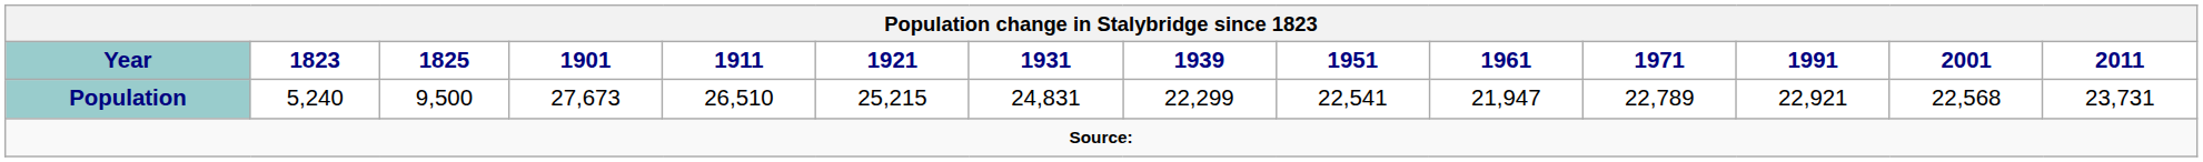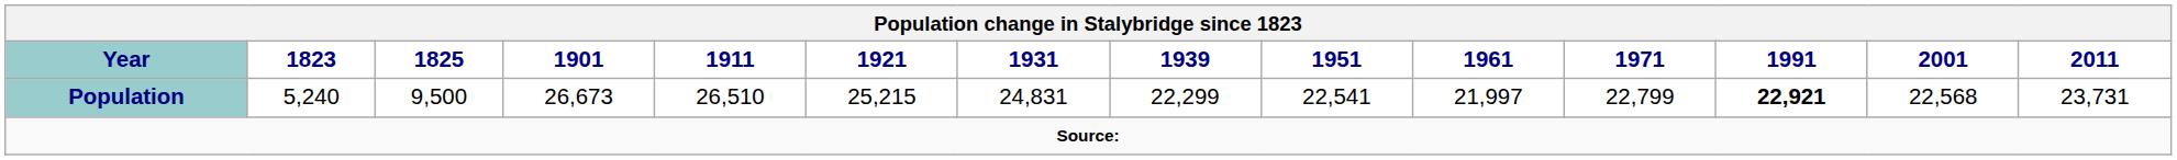Population | 1901: 27,673 -> 26,673
Population | 1961: 21,947 -> 21,997
Population | 1971: 22,789 -> 22,799
Population | 1991: normal -> bold
